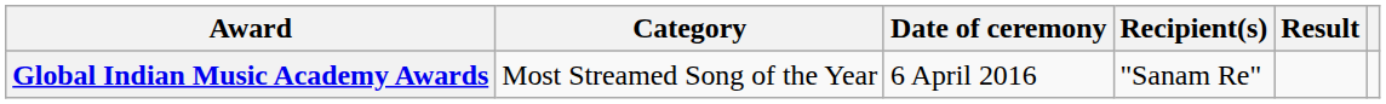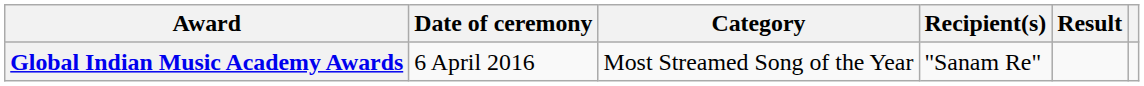columns swapped: Date of ceremony <-> Category
